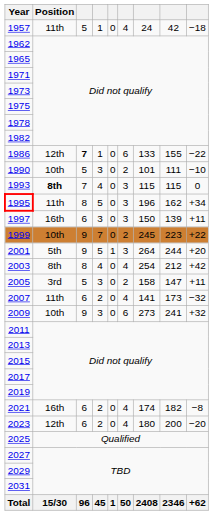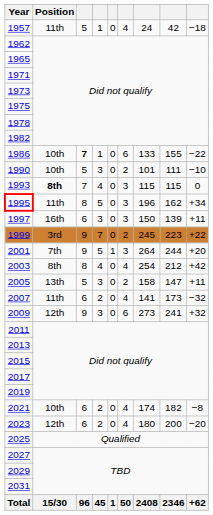1986 | Position: 12th -> 10th
1999 | Position: 10th -> 3rd
2001 | Position: 5th -> 7th
2005 | Position: 3rd -> 13th
2009 | Position: 10th -> 12th
2021 | Position: 16th -> 10th
